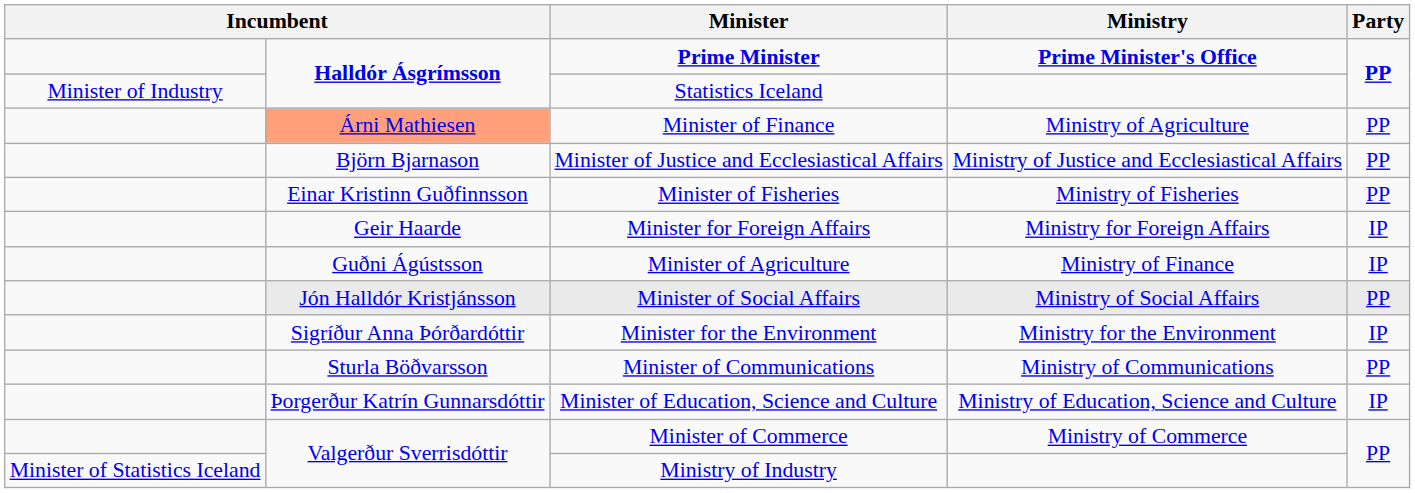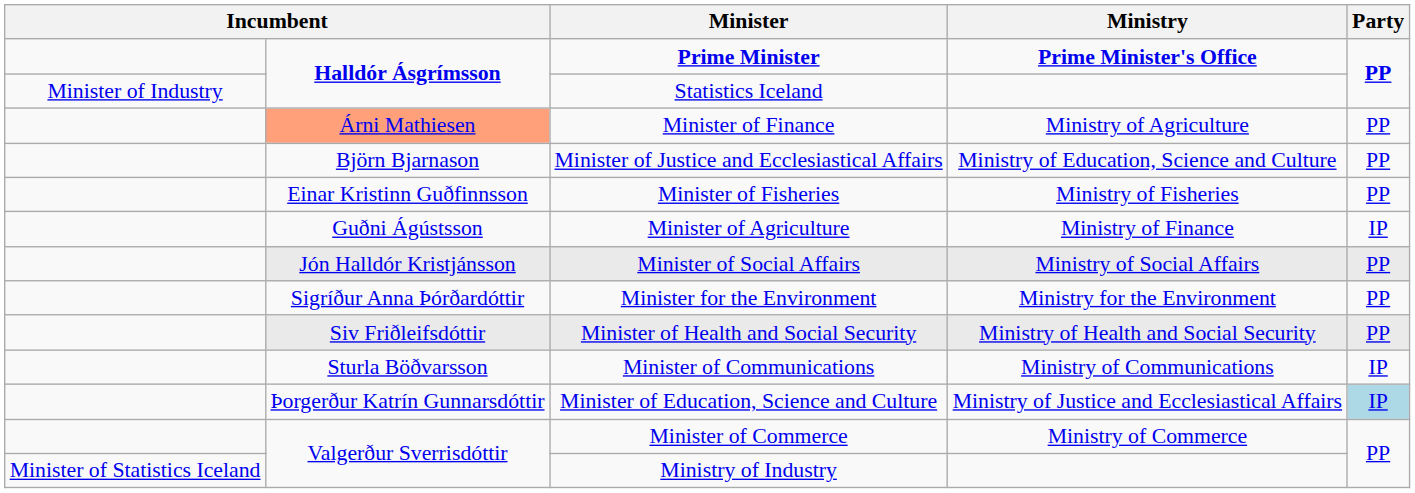Minister of Justice and Ecclesiastical Affairs | Ministry: Ministry of Justice and Ecclesiastical Affairs -> Ministry of Education, Science and Culture
- row: Geir Haarde | Minister for Foreign Affairs | Ministry for Foreign Affairs | IP
Minister for the Environment | Party: IP -> PP
+ row: Siv Friðleifsdóttir | Minister of Health and Social Security | Ministry of Health and Social Security | PP
Minister of Communications | Party: PP -> IP
Minister of Education, Science and Culture | Ministry: Ministry of Education, Science and Culture -> Ministry of Justice and Ecclesiastical Affairs
Minister of Education, Science and Culture | Party: no background -> lightblue background
